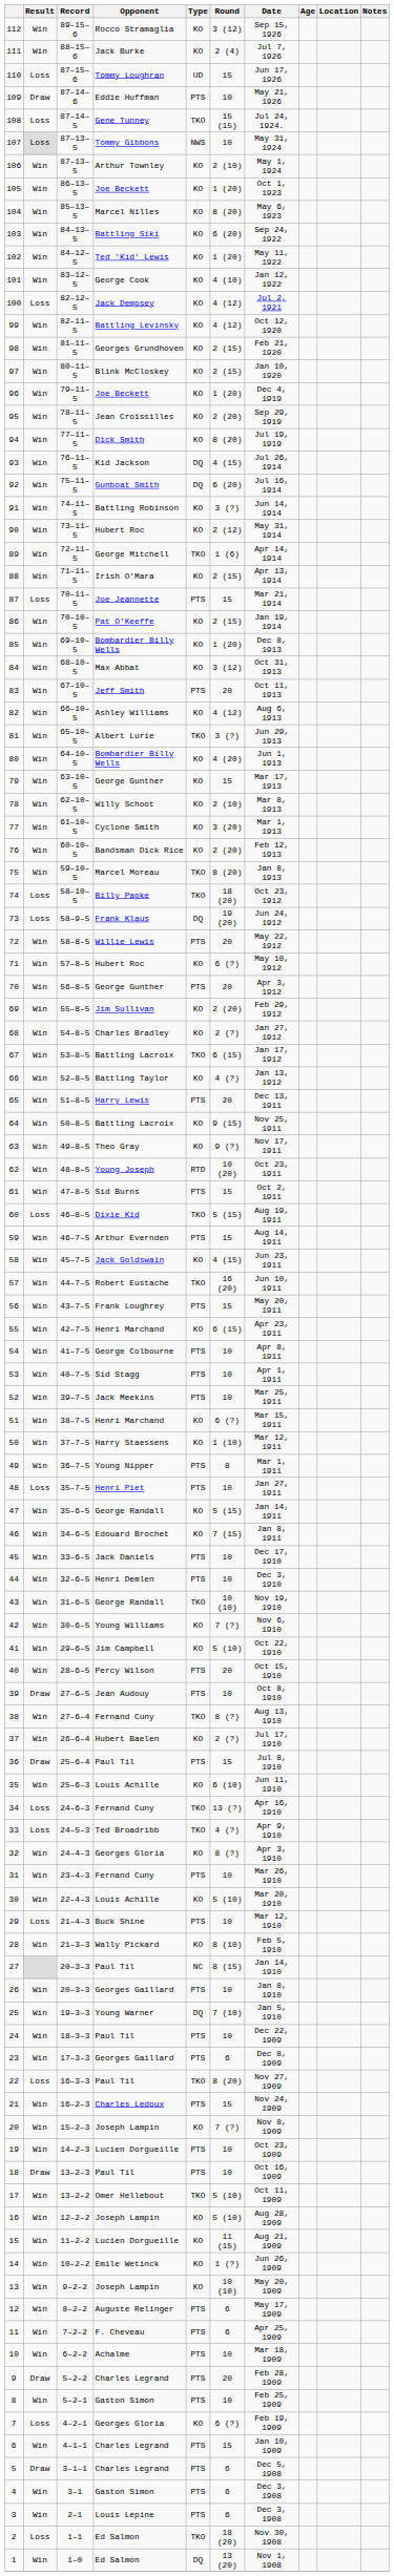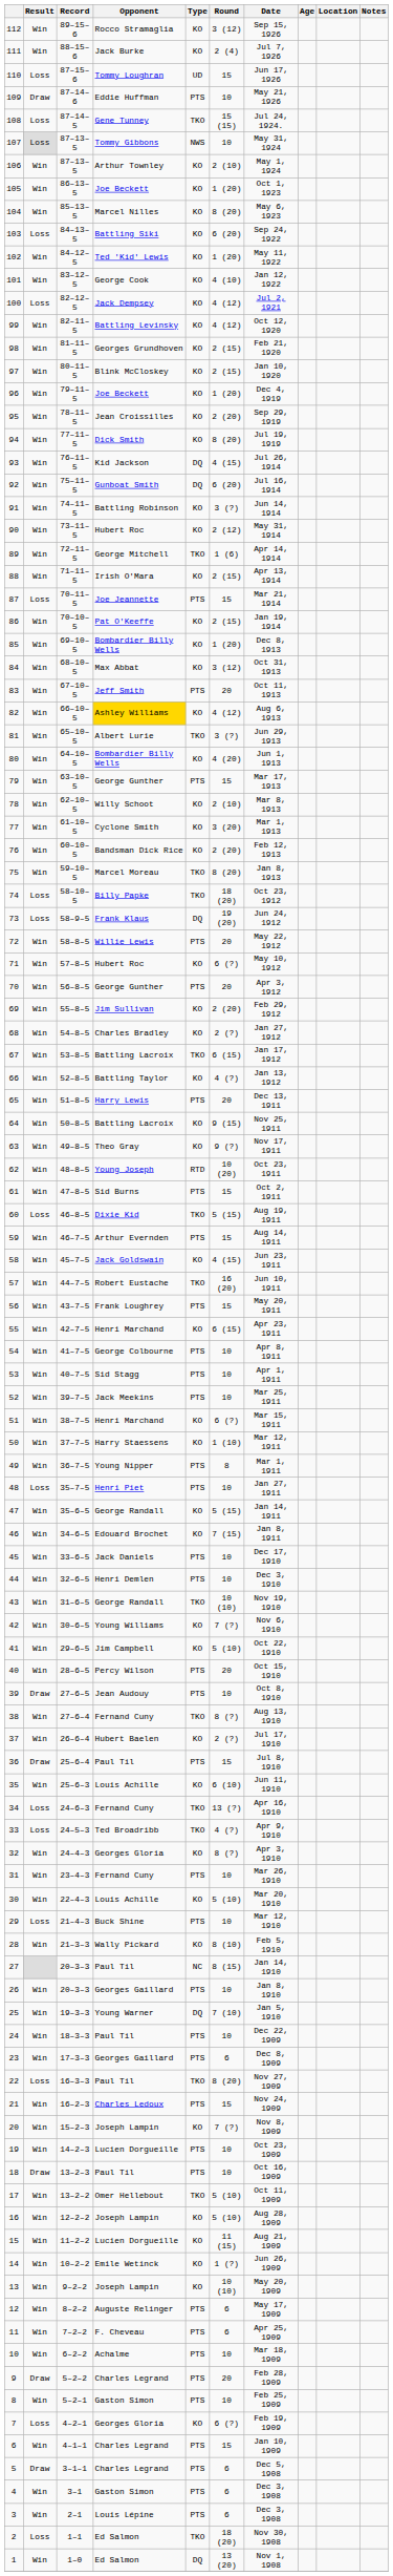103 | Result: Win -> Loss
82 | Opponent: no background -> gold background
79 | Type: KO -> PTS
